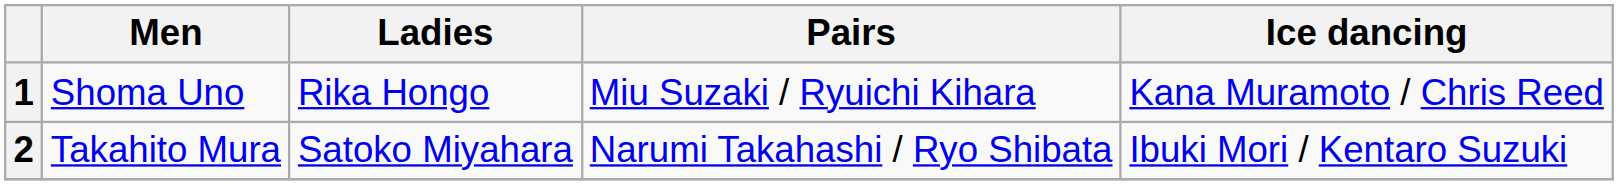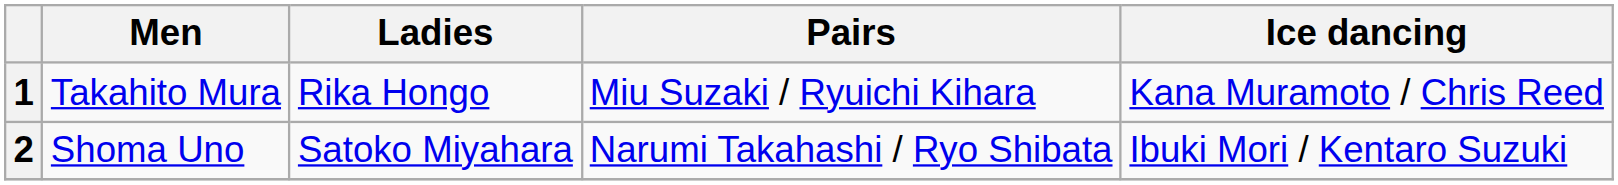1 | Men: Shoma Uno -> Takahito Mura
2 | Men: Takahito Mura -> Shoma Uno
